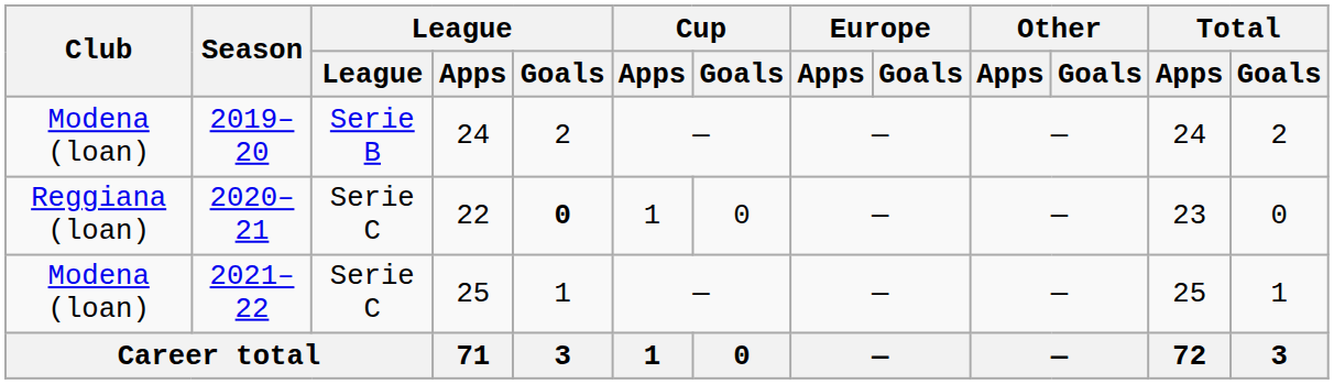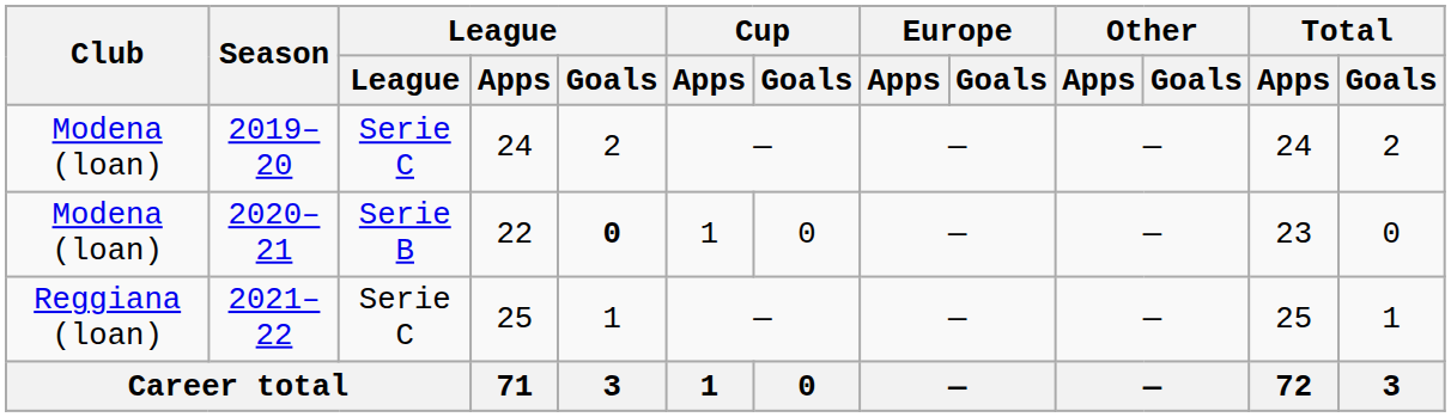2019–20 | League: Serie B -> Serie C
2020–21 | Club: Reggiana (loan) -> Modena (loan)
2020–21 | League: Serie C -> Serie B
2021–22 | Club: Modena (loan) -> Reggiana (loan)
